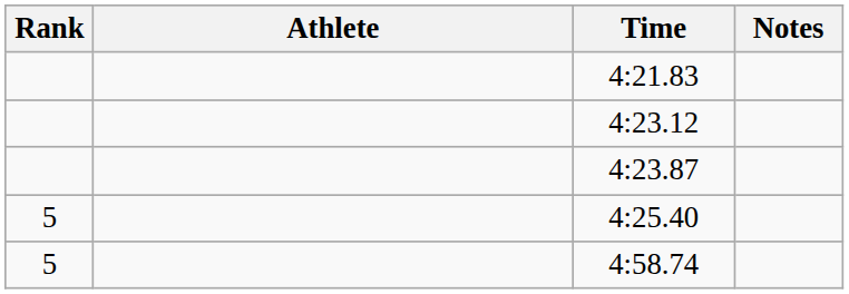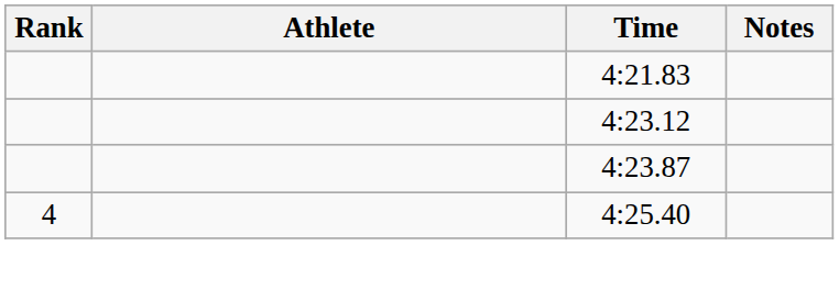4:25.40 | Rank: 5 -> 4
- row: 5 | 4:58.74
